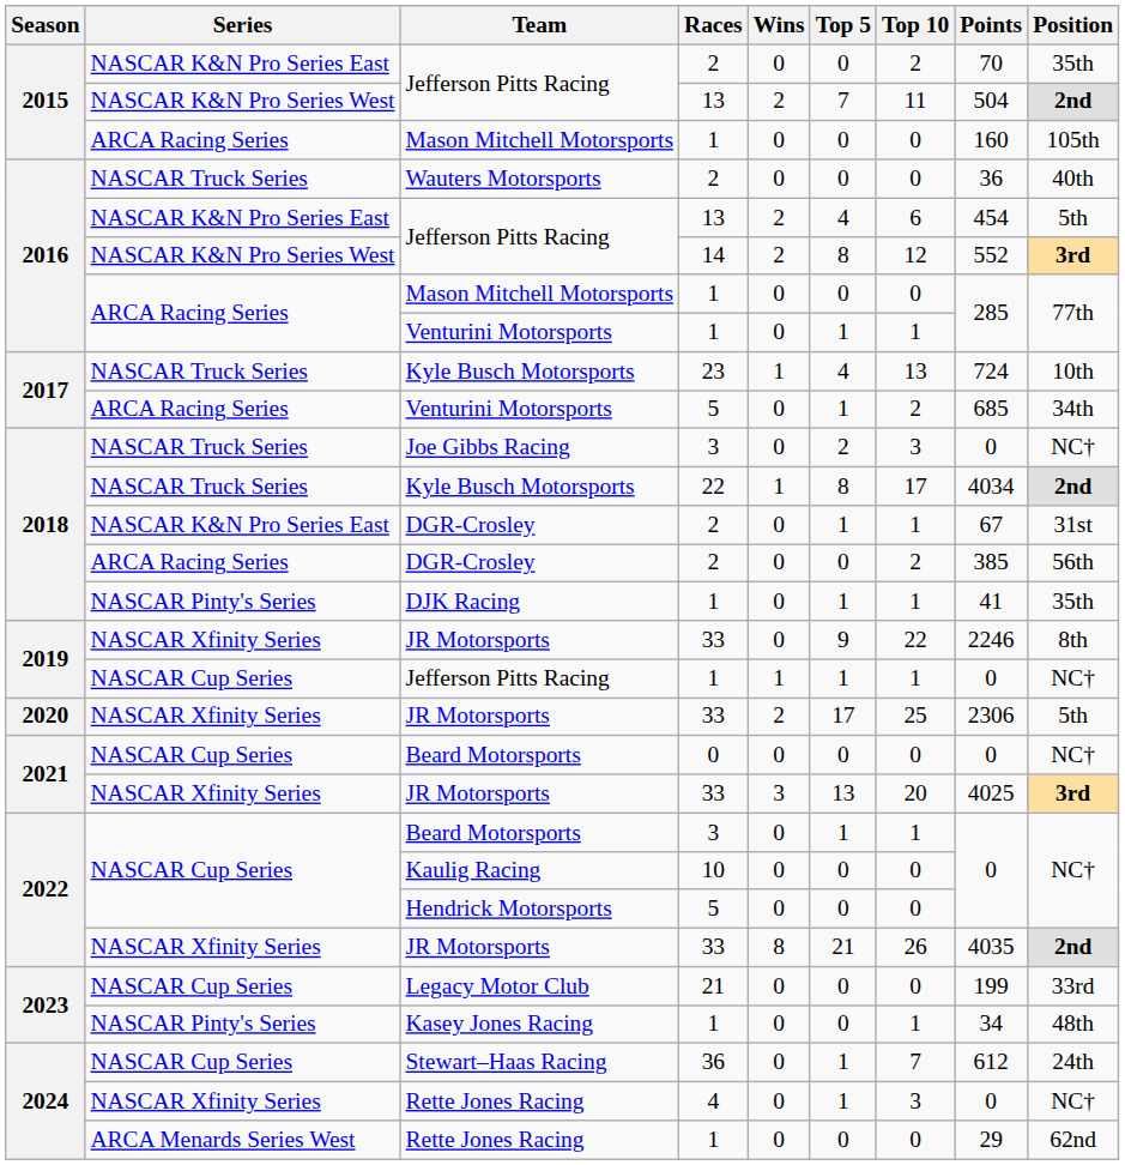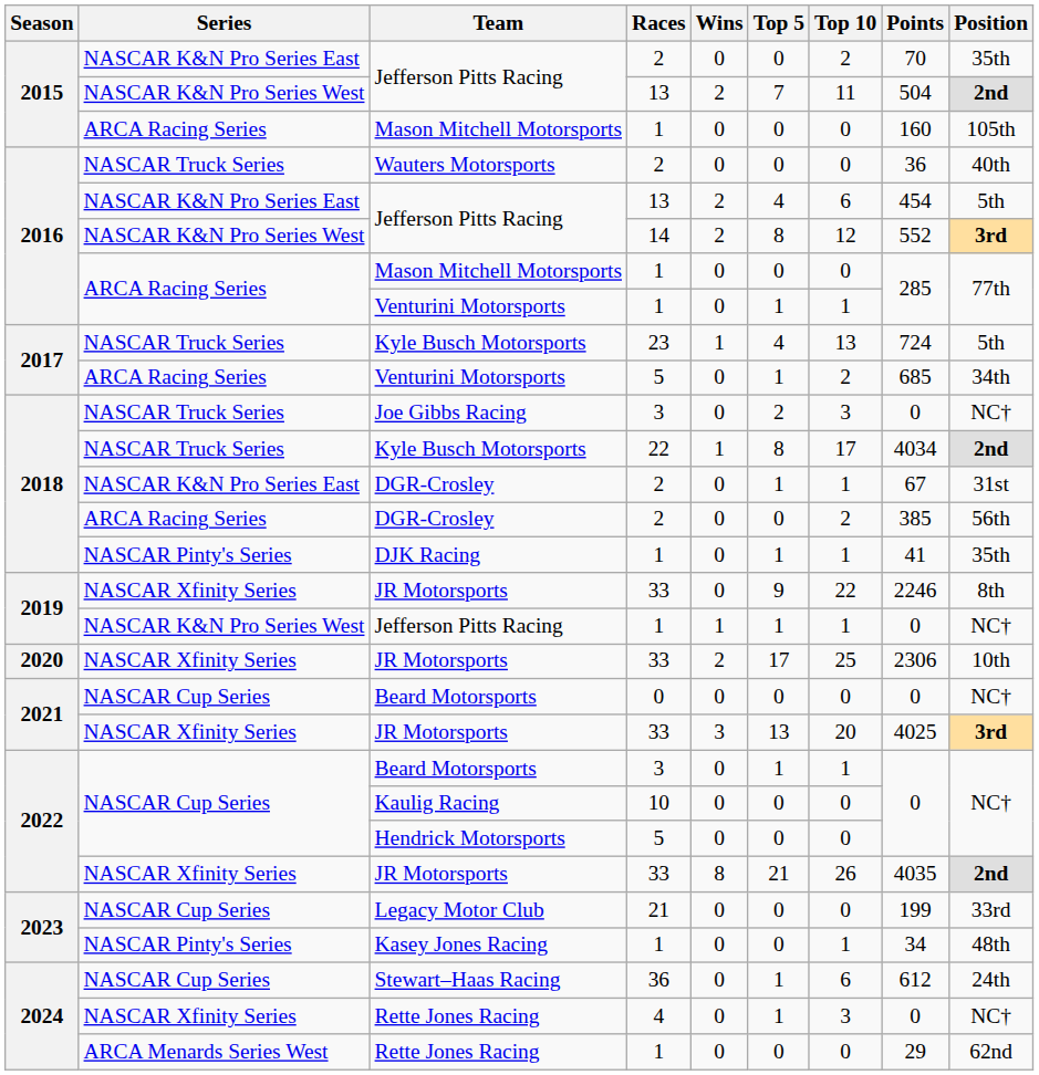2017 / Kyle Busch Motorsports | Position: 10th -> 5th
2019 / Jefferson Pitts Racing | Series: NASCAR Cup Series -> NASCAR K&N Pro Series West
2020 / JR Motorsports | Position: 5th -> 10th
Stewart–Haas Racing | Top 10: 7 -> 6
